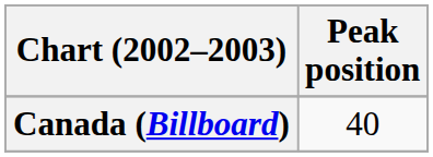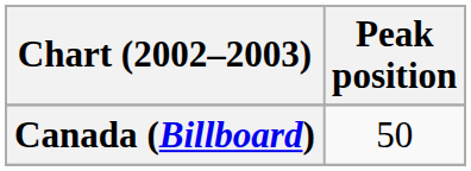Canada (Billboard) | Peak position: 40 -> 50
